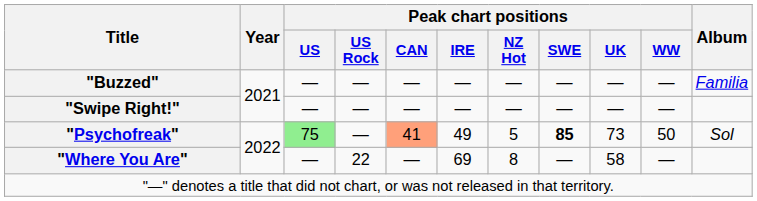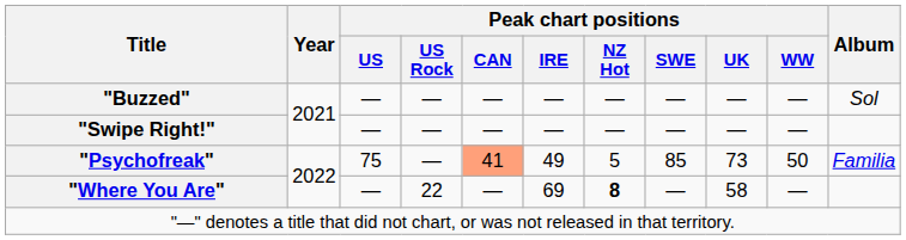"Buzzed" | Album: Familia -> Sol
"Psychofreak" | Peak chart positions / US: lightgreen background -> no background
"Psychofreak" | Peak chart positions / SWE: bold -> normal
"Psychofreak" | Album: Sol -> Familia
"Where You Are" | Peak chart positions / NZ Hot: normal -> bold
